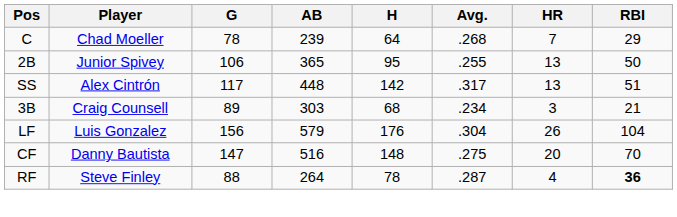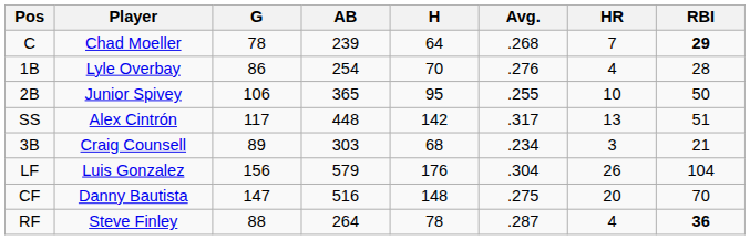C | RBI: normal -> bold
+ row: 1B | Lyle Overbay | 86 | 254 | 70 | .276 | 4 | 28
2B | HR: 13 -> 10
